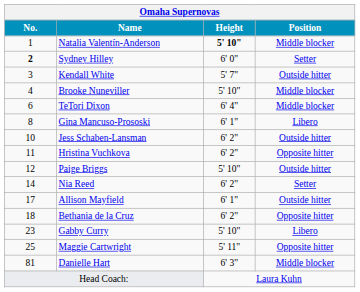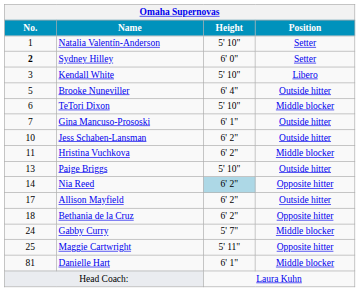Natalia Valentín-Anderson | Height: bold -> normal
Natalia Valentín-Anderson | Position: Middle blocker -> Setter
Kendall White | Height: 5' 7" -> 5' 10"
Kendall White | Position: Outside hitter -> Libero
Brooke Nuneviller | No.: 4 -> 5
Brooke Nuneviller | Height: 5' 10" -> 6' 4"
Brooke Nuneviller | Position: Middle blocker -> Outside hitter
TeTori Dixon | Height: 6' 4" -> 5' 10"
Gina Mancuso-Prososki | No.: 8 -> 7
Gina Mancuso-Prososki | Position: Libero -> Outside hitter
Hristina Vuchkova | Position: Opposite hitter -> Middle blocker
Paige Briggs | No.: 12 -> 13
Nia Reed | Height: no background -> lightblue background
Nia Reed | Position: Setter -> Opposite hitter
Allison Mayfield | Height: 6' 1" -> 6' 2"
Gabby Curry | No.: 23 -> 24
Gabby Curry | Height: 5' 10" -> 5' 7"
Gabby Curry | Position: Libero -> Middle blocker
Danielle Hart | Height: 6' 3" -> 6' 1"
